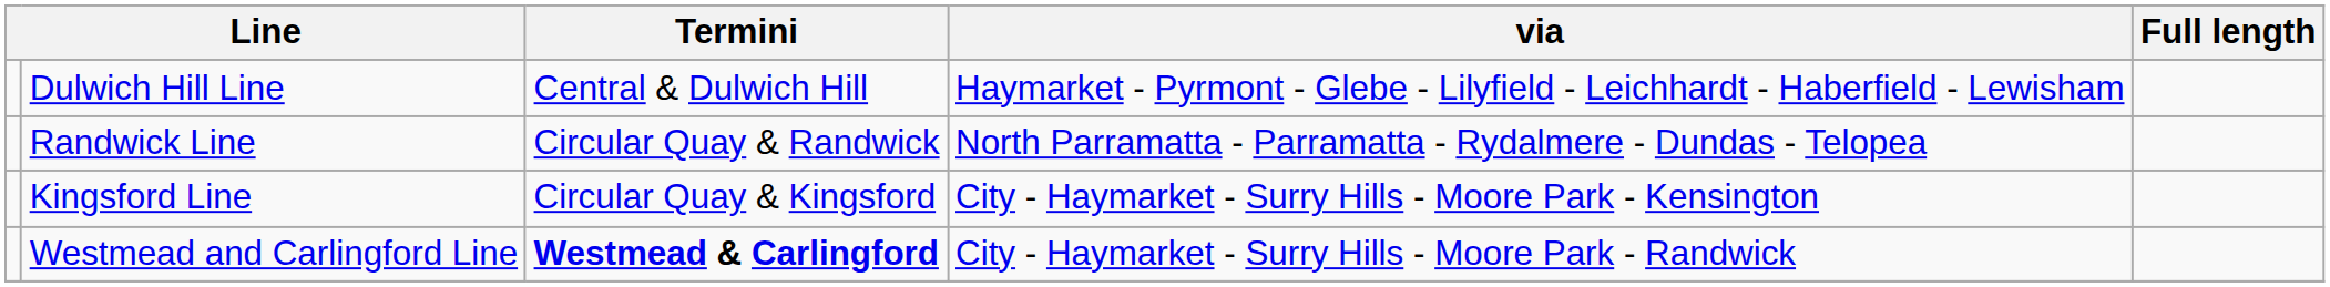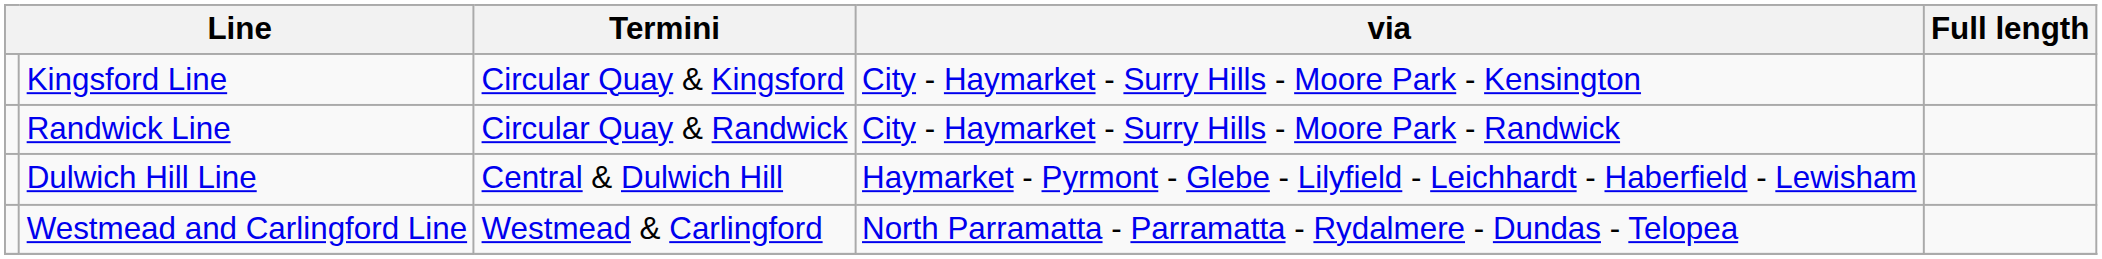rows swapped: Dulwich Hill Line <-> Kingsford Line
Randwick Line | via: North Parramatta - Parramatta - Rydalmere - Dundas - Telopea -> City - Haymarket - Surry Hills - Moore Park - Randwick
Westmead and Carlingford Line | Termini: bold -> normal
Westmead and Carlingford Line | via: City - Haymarket - Surry Hills - Moore Park - Randwick -> North Parramatta - Parramatta - Rydalmere - Dundas - Telopea
